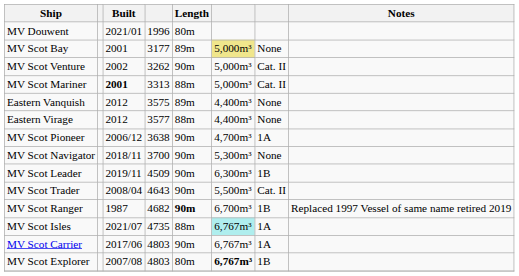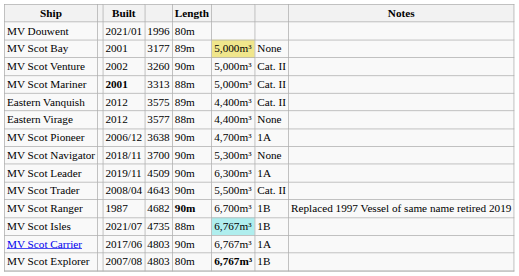MV Scot Venture | column 4: 3262 -> 3260
Eastern Vanquish | column 7: None -> Cat. II
MV Scot Leader | column 7: 1B -> 1A
MV Scot Isles | column 7: 1A -> 1B
